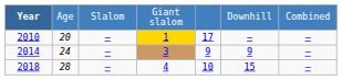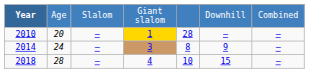2010 | column 5: 17 -> 28
2014 | column 5: 9 -> 8
